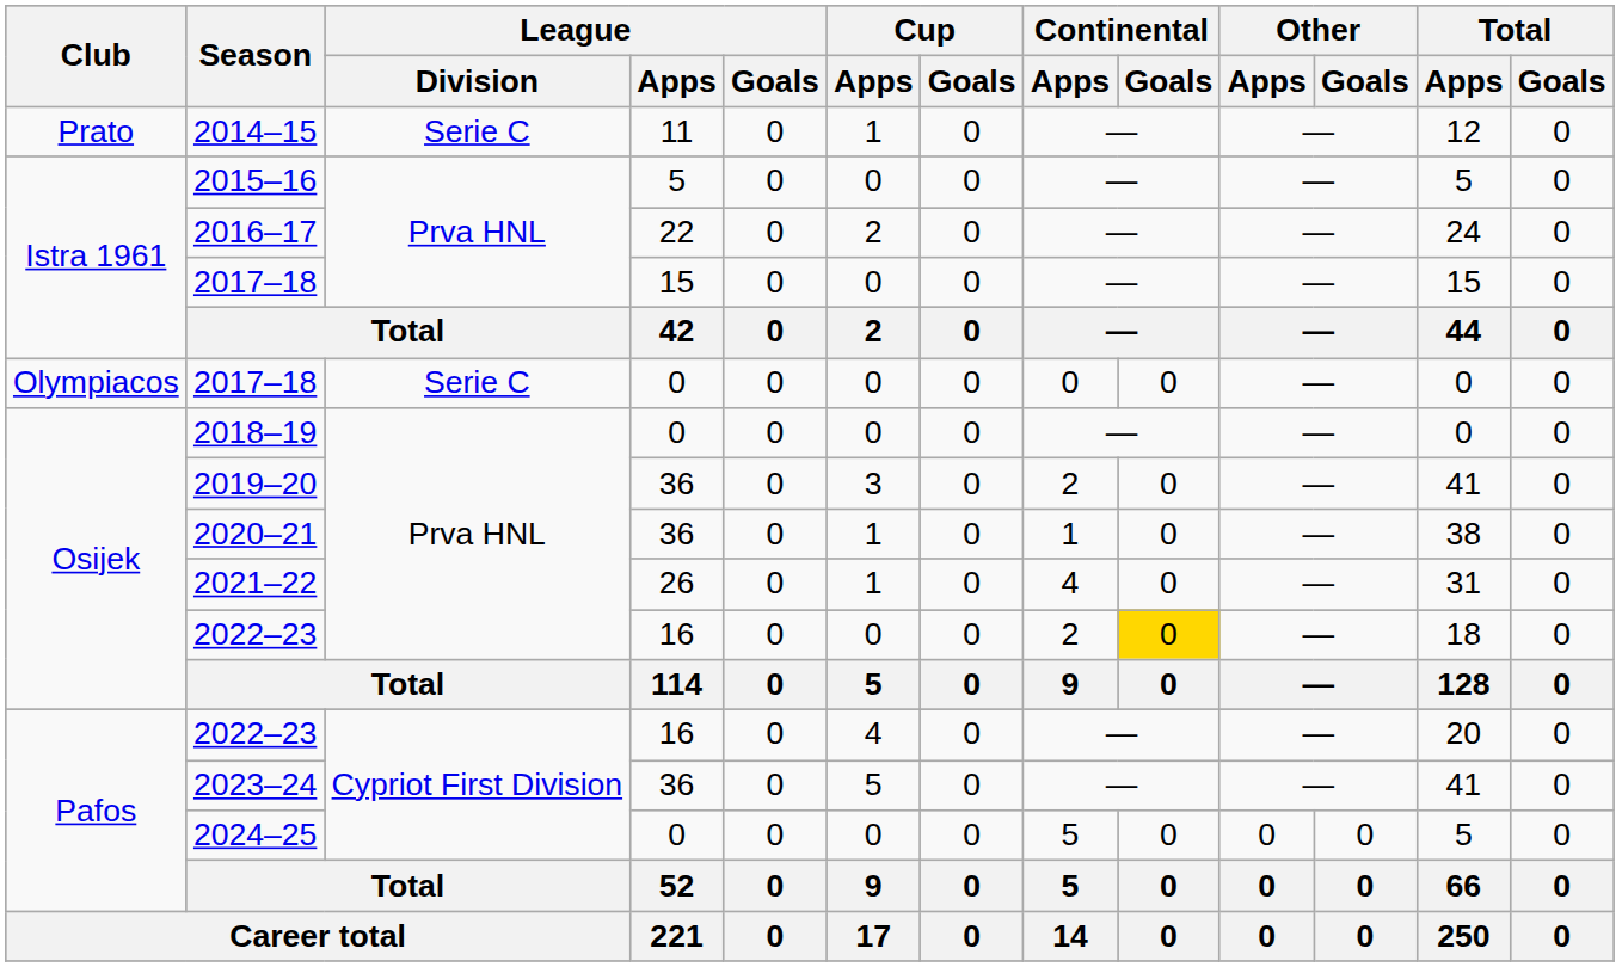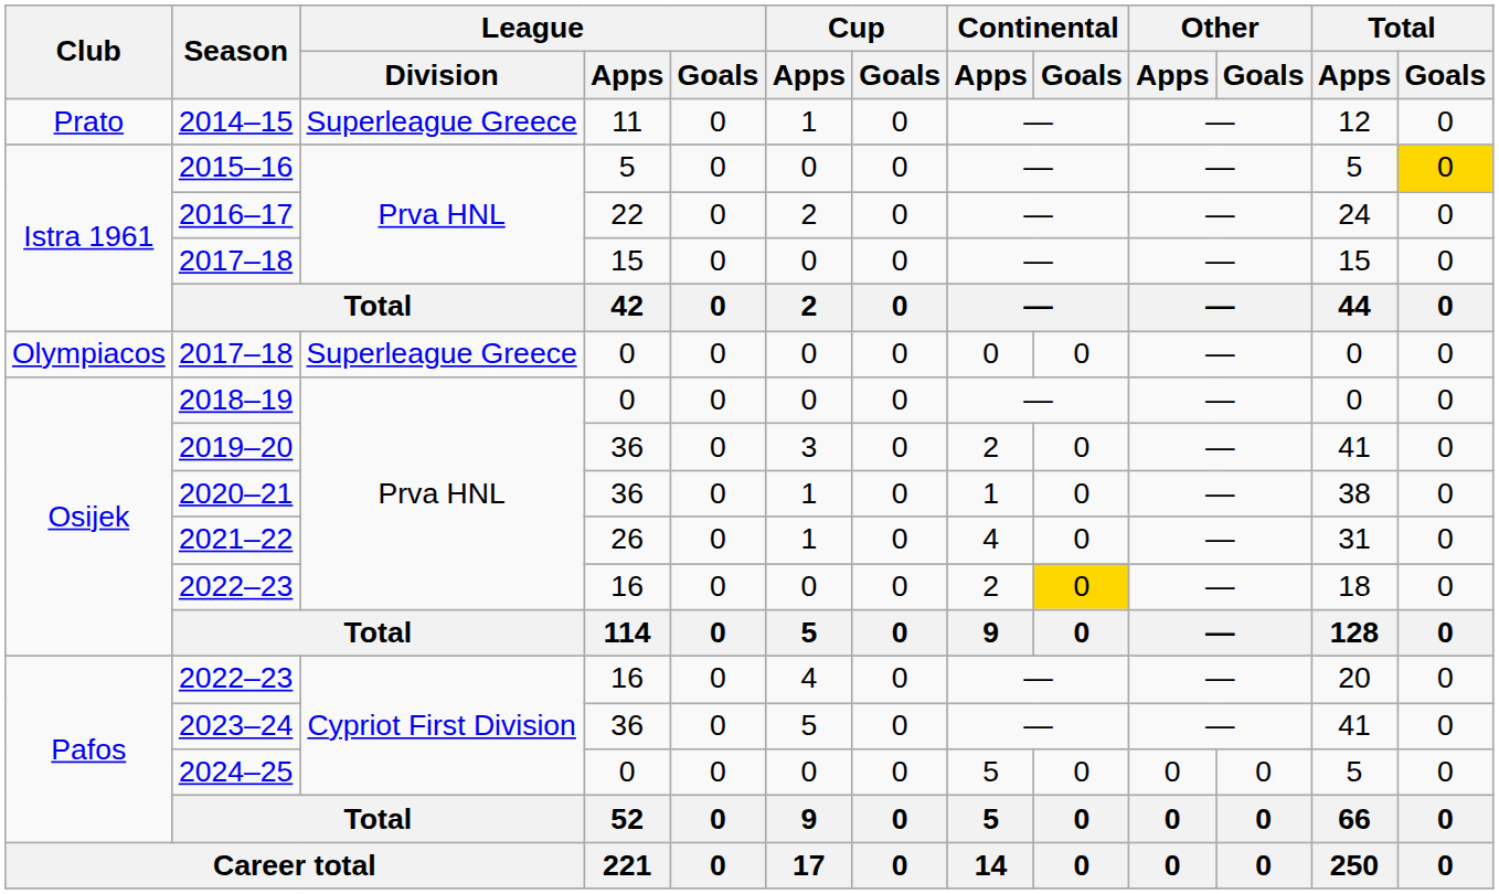2014–15 | League / Division: Serie C -> Superleague Greece
2015–16 | Total / Goals: no background -> gold background
Olympiacos / 2017–18 | League / Division: Serie C -> Superleague Greece
